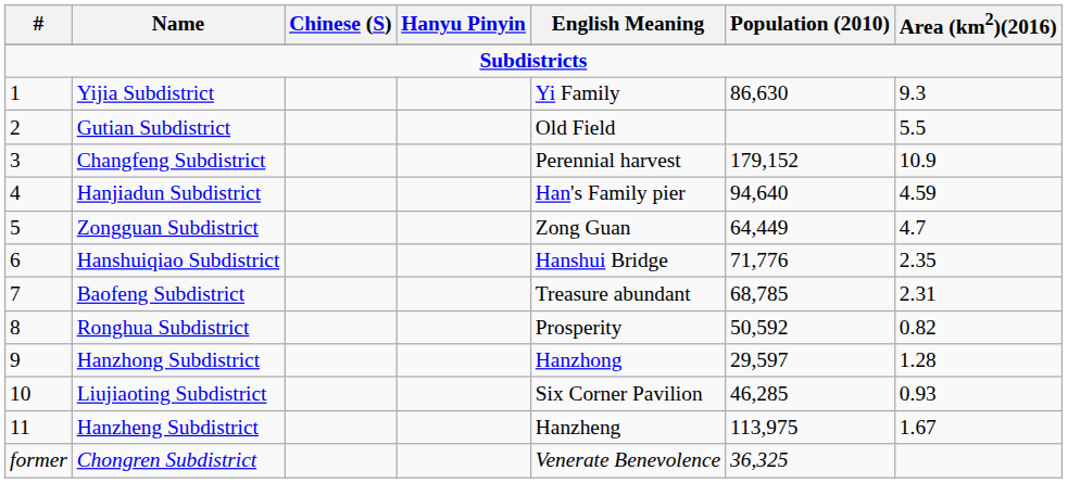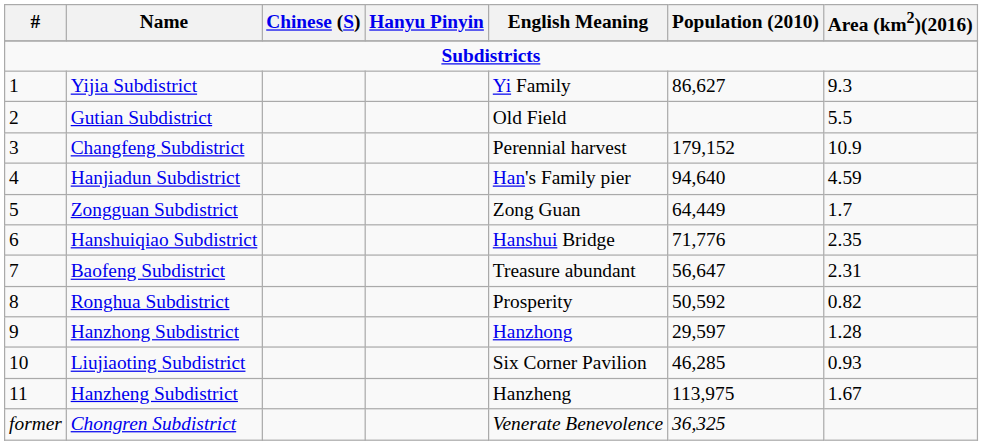Yijia Subdistrict | Population (2010): 86,630 -> 86,627
Zongguan Subdistrict | Area (km2)(2016): 4.7 -> 1.7
Baofeng Subdistrict | Population (2010): 68,785 -> 56,647
